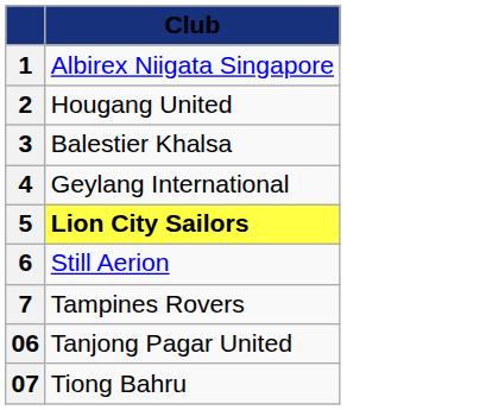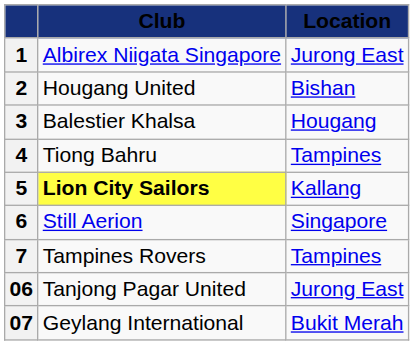+ column: Location | Jurong East | Bishan | Hougang | Tampines | Kallang | Singapore | Tampines | Jurong East | Bukit Merah
4 | Club: Geylang International -> Tiong Bahru
07 | Club: Tiong Bahru -> Geylang International
